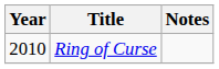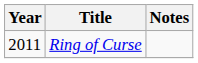Ring of Curse | Year: 2010 -> 2011
